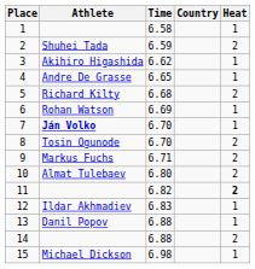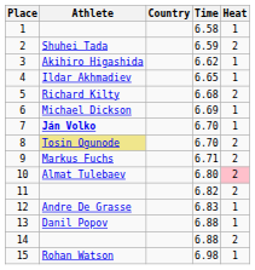columns swapped: Country <-> Time
4 | Athlete: Andre De Grasse -> Ildar Akhmadiev
6 | Athlete: Rohan Watson -> Michael Dickson
8 | Athlete: no background -> khaki background
10 | Heat: no background -> pink background
11 | Heat: bold -> normal
12 | Athlete: Ildar Akhmadiev -> Andre De Grasse
15 | Athlete: Michael Dickson -> Rohan Watson
